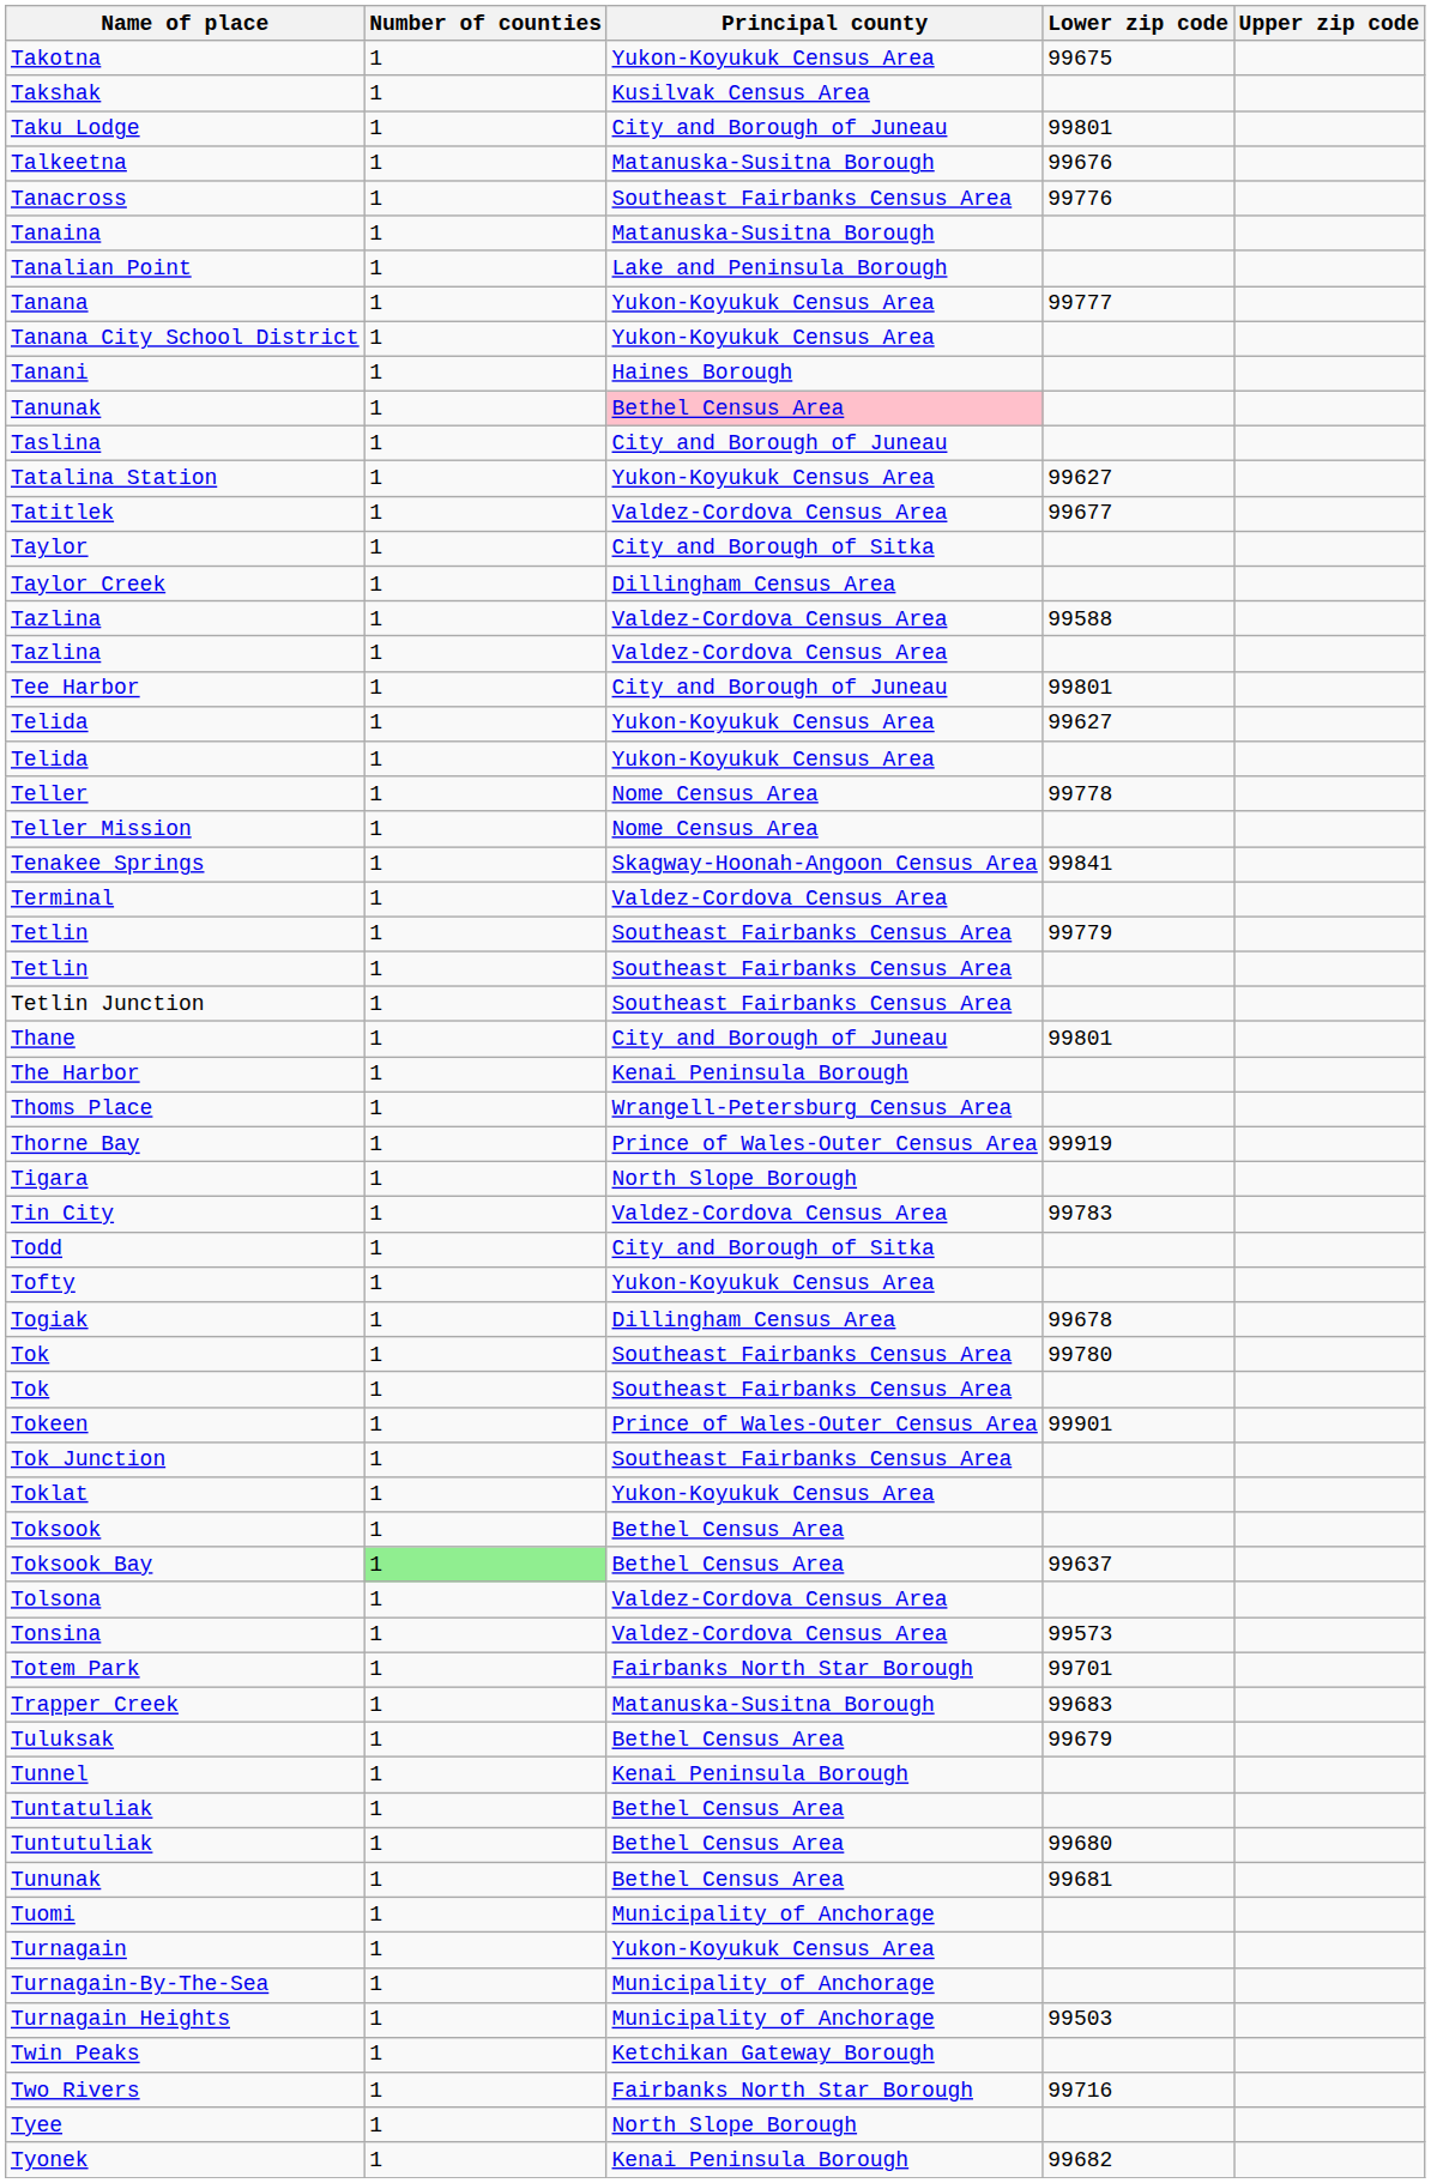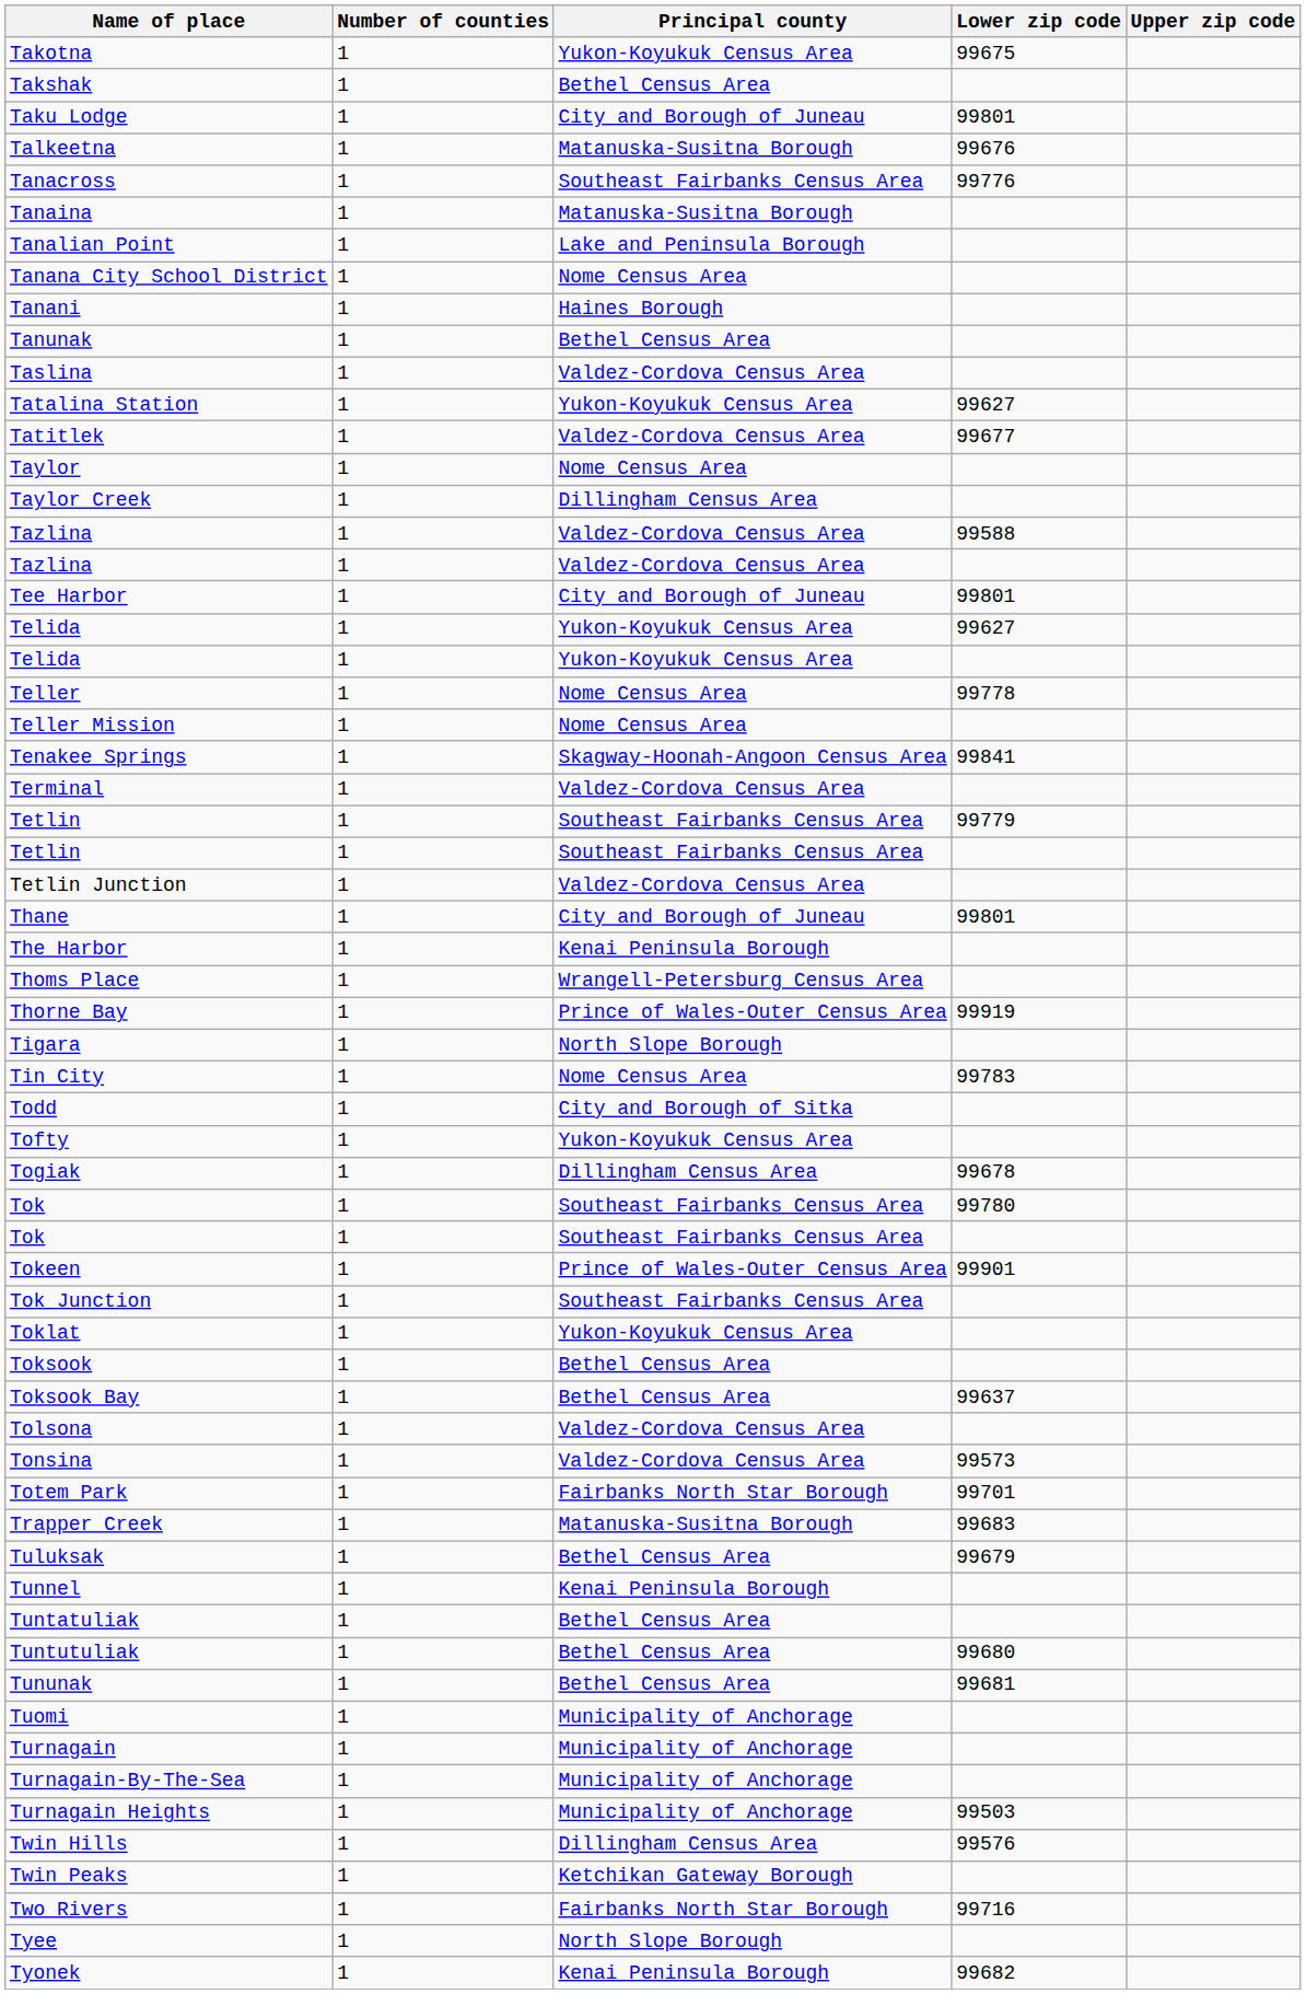Takshak | Principal county: Kusilvak Census Area -> Bethel Census Area
- row: Tanana | 1 | Yukon-Koyukuk Census Area | 99777
Tanana City School District | Principal county: Yukon-Koyukuk Census Area -> Nome Census Area
Tanunak | Principal county: pink background -> no background
Taslina | Principal county: City and Borough of Juneau -> Valdez-Cordova Census Area
Taylor | Principal county: City and Borough of Sitka -> Nome Census Area
Tetlin Junction | Principal county: Southeast Fairbanks Census Area -> Valdez-Cordova Census Area
Tin City | Principal county: Valdez-Cordova Census Area -> Nome Census Area
Toksook Bay | Number of counties: lightgreen background -> no background
Turnagain | Principal county: Yukon-Koyukuk Census Area -> Municipality of Anchorage
+ row: Twin Hills | 1 | Dillingham Census Area | 99576
